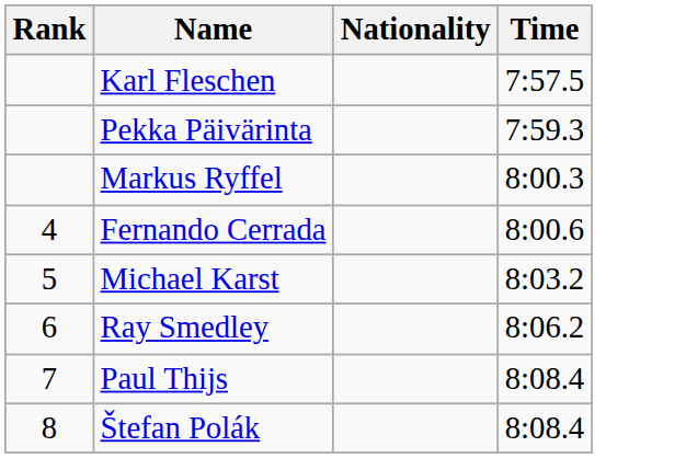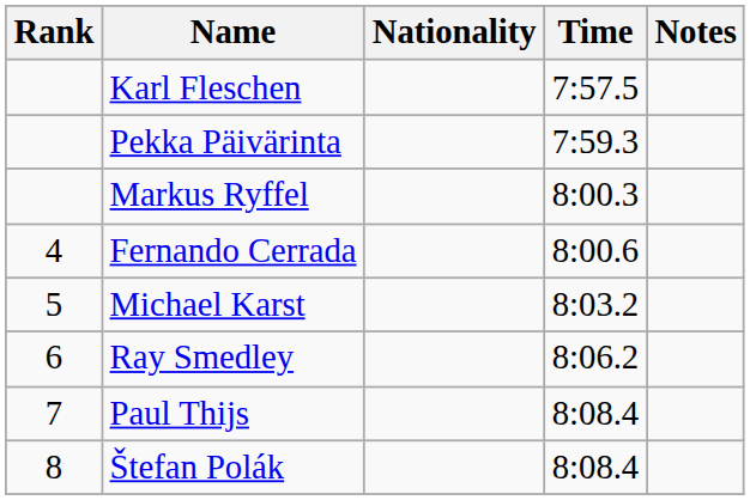+ column: Notes
